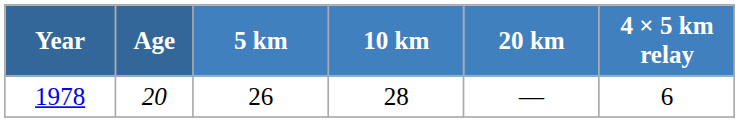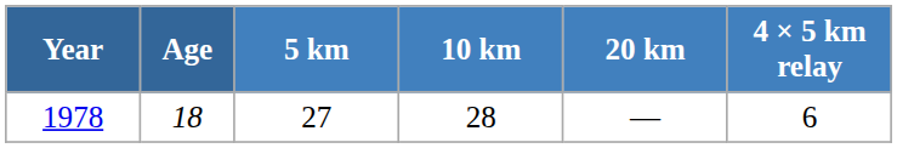1978 | Age: 20 -> 18
1978 | 5 km: 26 -> 27
